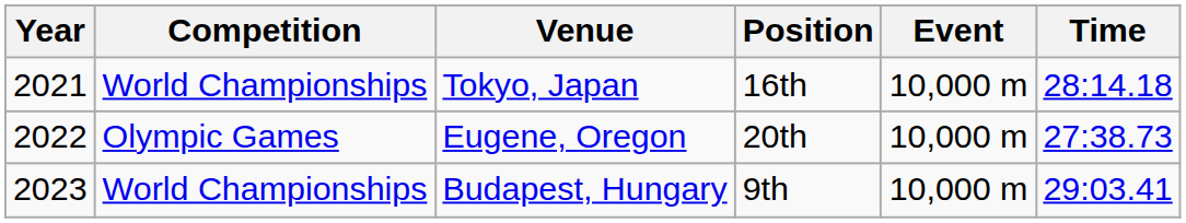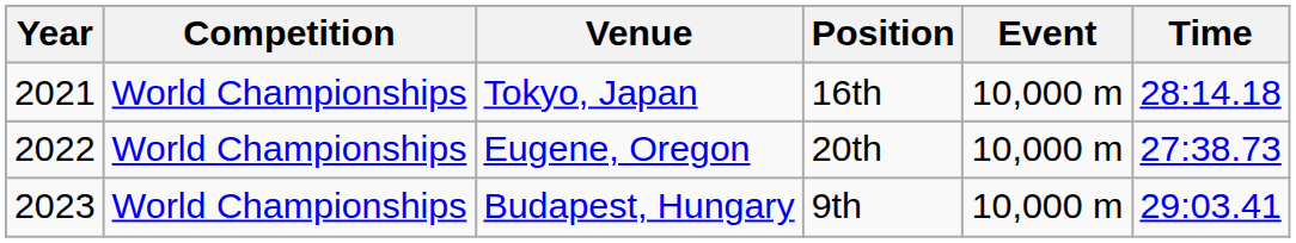Eugene, Oregon | Competition: Olympic Games -> World Championships
